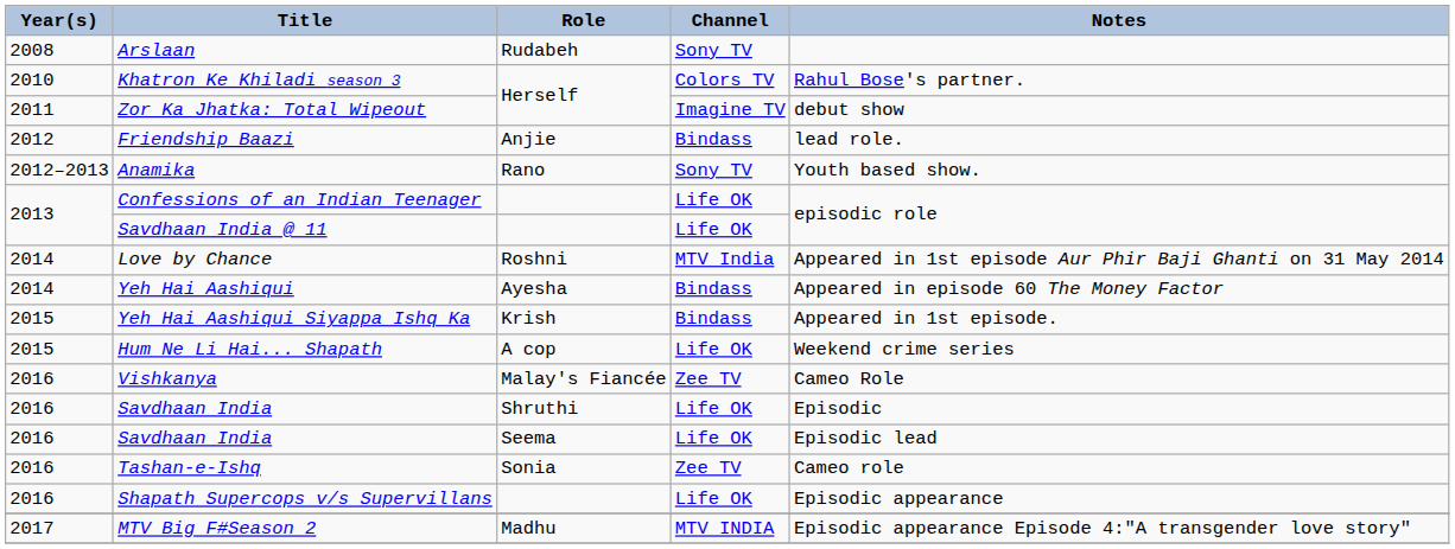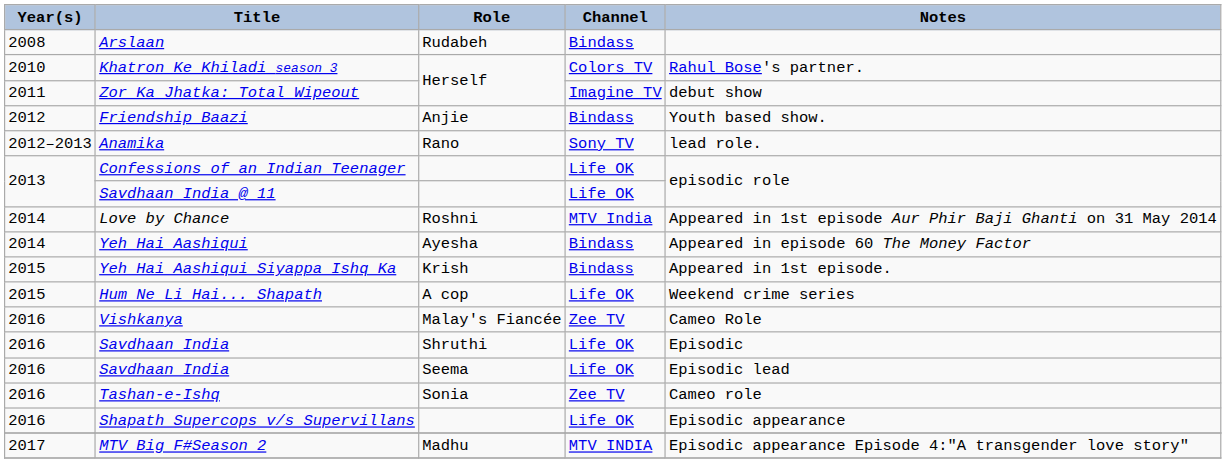Arslaan | Channel: Sony TV -> Bindass
Friendship Baazi | Notes: lead role. -> Youth based show.
Anamika | Notes: Youth based show. -> lead role.
